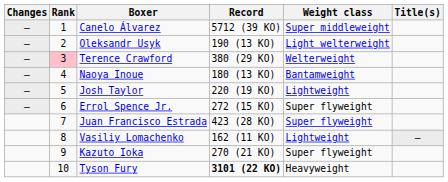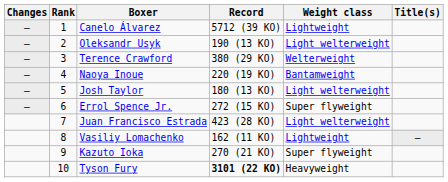Canelo Álvarez | Weight class: Super middleweight -> Lightweight
Terence Crawford | Rank: pink background -> no background
Naoya Inoue | Record: 180 (13 KO) -> 220 (19 KO)
Josh Taylor | Record: 220 (19 KO) -> 180 (13 KO)
Josh Taylor | Weight class: Lightweight -> Light welterweight
Juan Francisco Estrada | Weight class: Super flyweight -> Light welterweight
